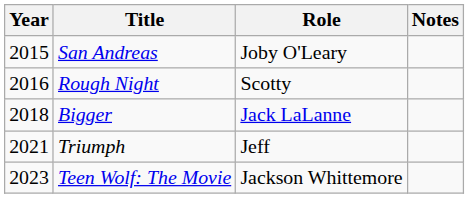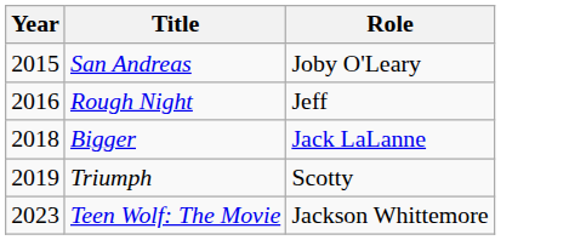- column: Notes
Rough Night | Role: Scotty -> Jeff
Triumph | Year: 2021 -> 2019
Triumph | Role: Jeff -> Scotty
